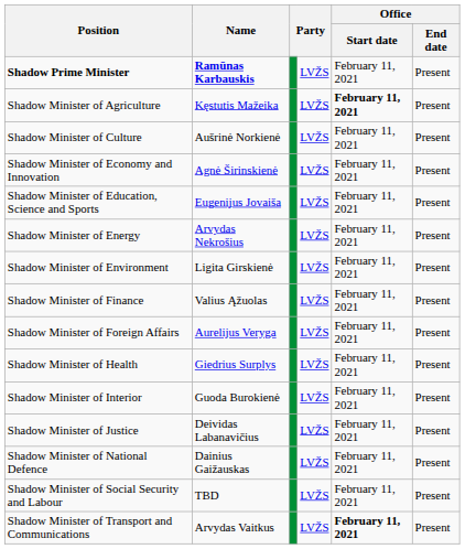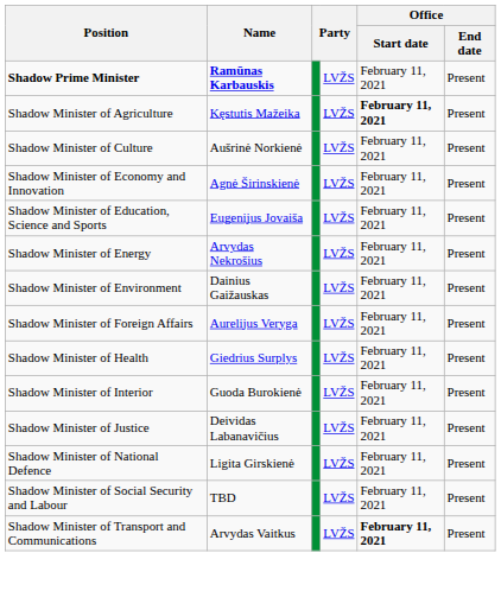Shadow Minister of Environment | Name: Ligita Girskienė -> Dainius Gaižauskas
- row: Shadow Minister of Finance | Valius Ąžuolas | LVŽS | February 11, 2021 | Present
Shadow Minister of National Defence | Name: Dainius Gaižauskas -> Ligita Girskienė
